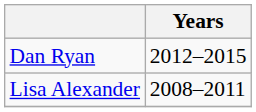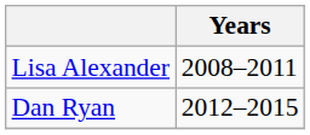rows swapped: Lisa Alexander <-> Dan Ryan
